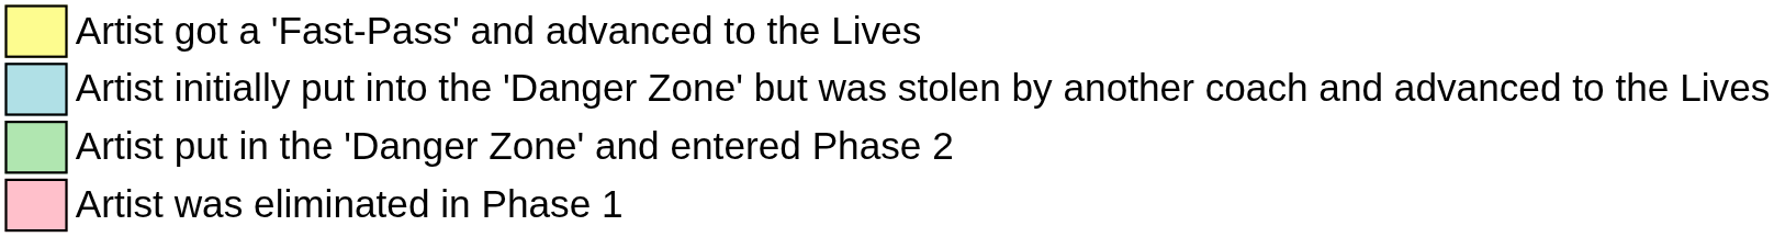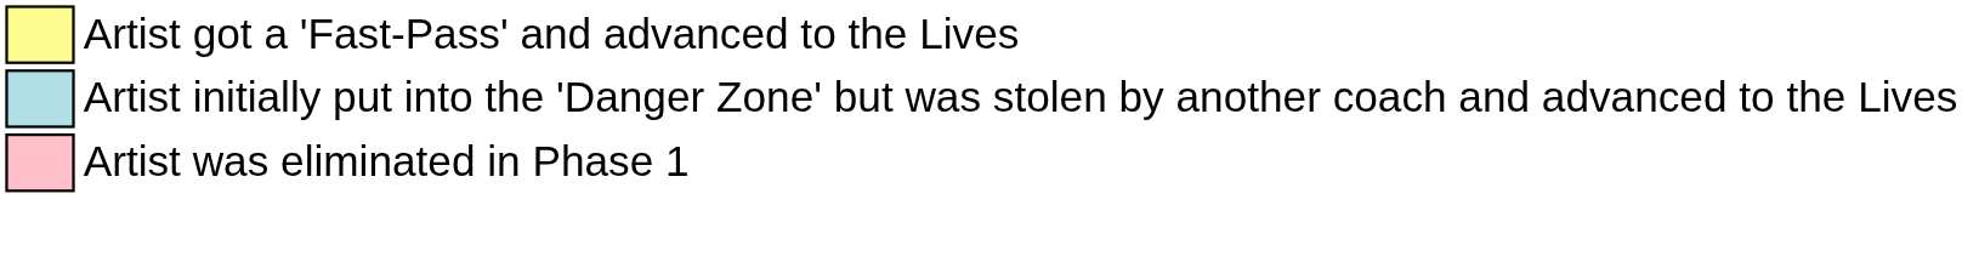- row: Artist put in the 'Danger Zone' and entered Phase 2
